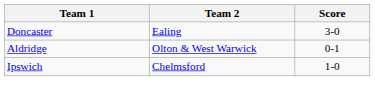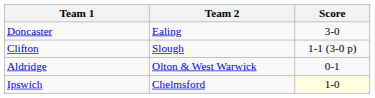+ row: Clifton | Slough | 1-1 (3-0 p)
Ipswich | Score: no background -> lightyellow background
